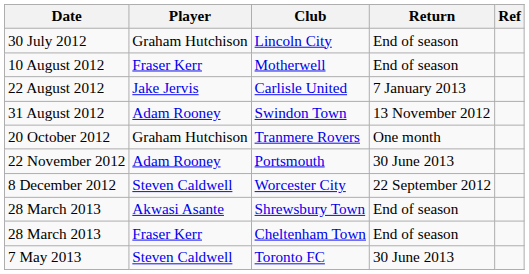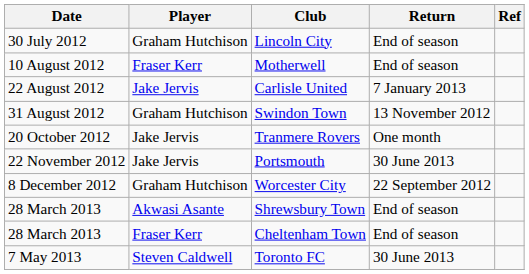Swindon Town | Player: Adam Rooney -> Graham Hutchison
Tranmere Rovers | Player: Graham Hutchison -> Jake Jervis
Portsmouth | Player: Adam Rooney -> Jake Jervis
Worcester City | Player: Steven Caldwell -> Graham Hutchison
